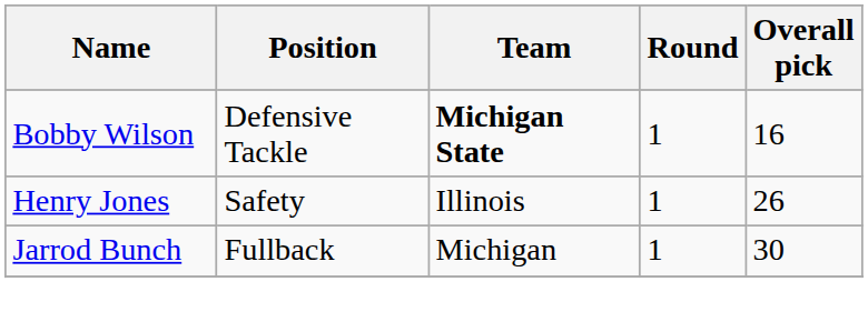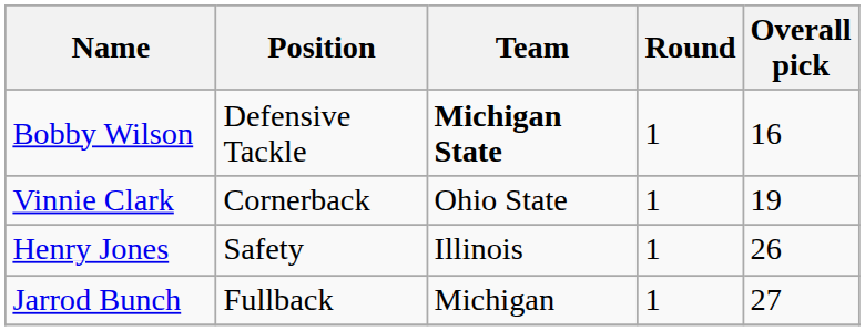+ row: Vinnie Clark | Cornerback | Ohio State | 1 | 19
Jarrod Bunch | Overall pick: 30 -> 27
